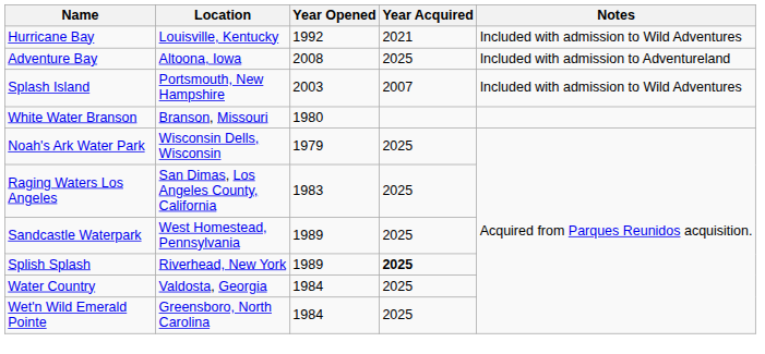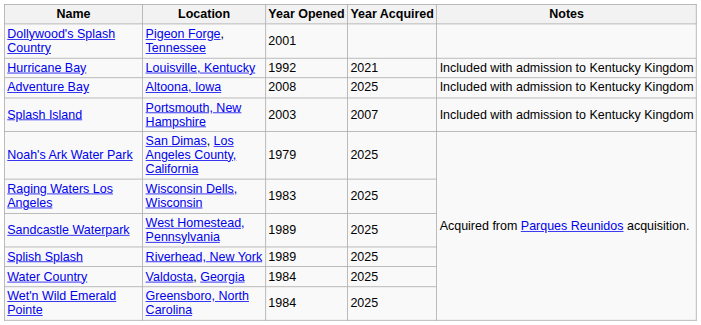+ row: Dollywood's Splash Country | Pigeon Forge, Tennessee | 2001
Hurricane Bay | Notes: Included with admission to Wild Adventures -> Included with admission to Kentucky Kingdom
Adventure Bay | Notes: Included with admission to Adventureland -> Included with admission to Kentucky Kingdom
Splash Island | Notes: Included with admission to Wild Adventures -> Included with admission to Kentucky Kingdom
- row: White Water Branson | Branson, Missouri | 1980
Noah's Ark Water Park | Location: Wisconsin Dells, Wisconsin -> San Dimas, Los Angeles County, California
Raging Waters Los Angeles | Location: San Dimas, Los Angeles County, California -> Wisconsin Dells, Wisconsin
Splish Splash | Year Acquired: bold -> normal
